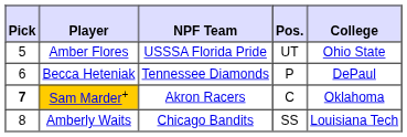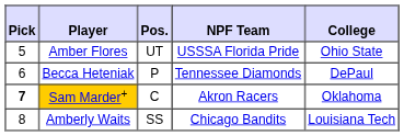columns swapped: Pos. <-> NPF Team
